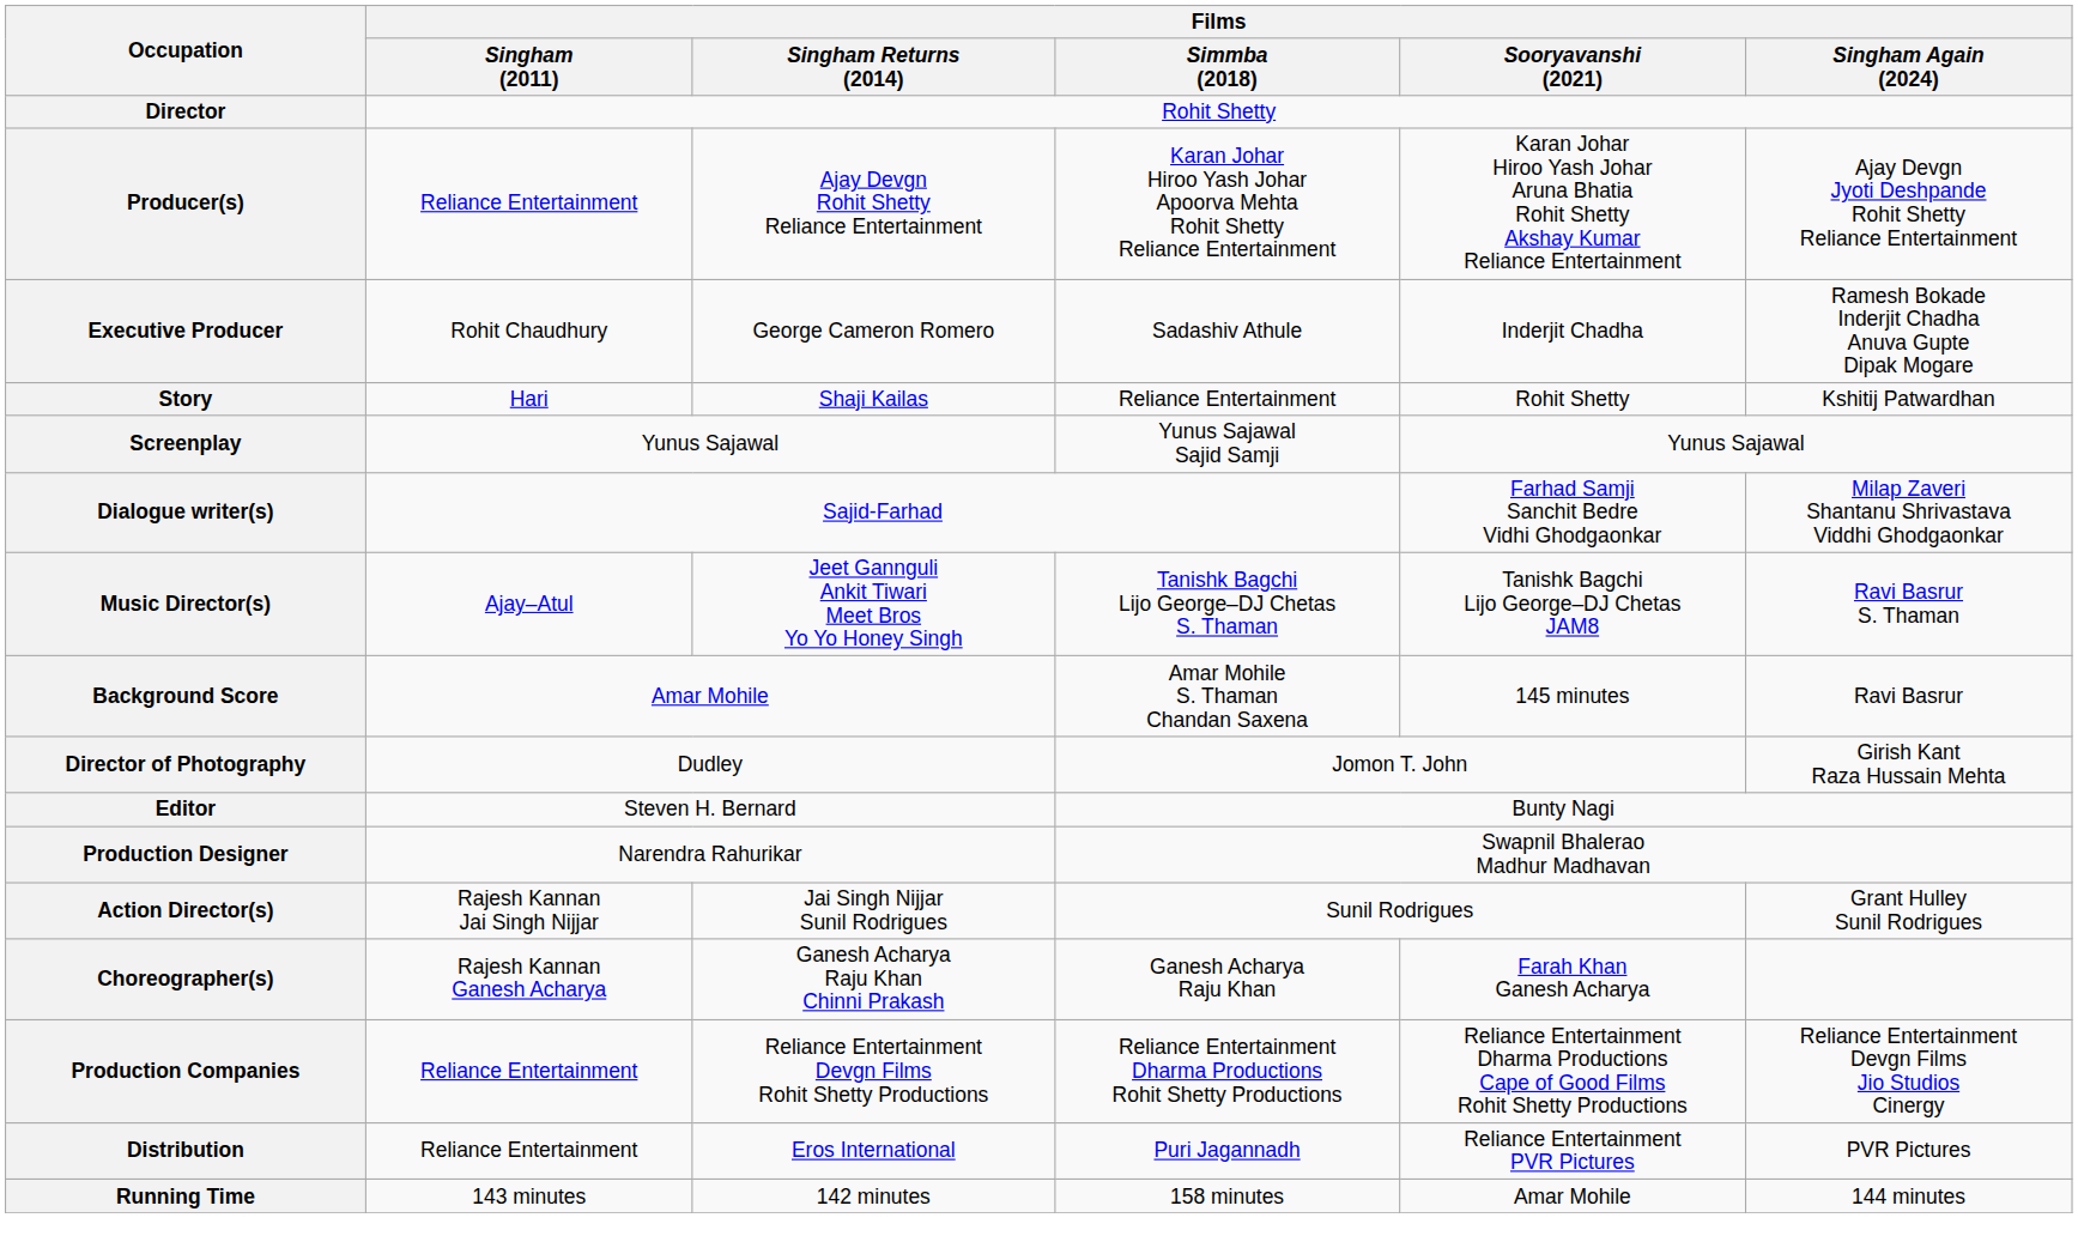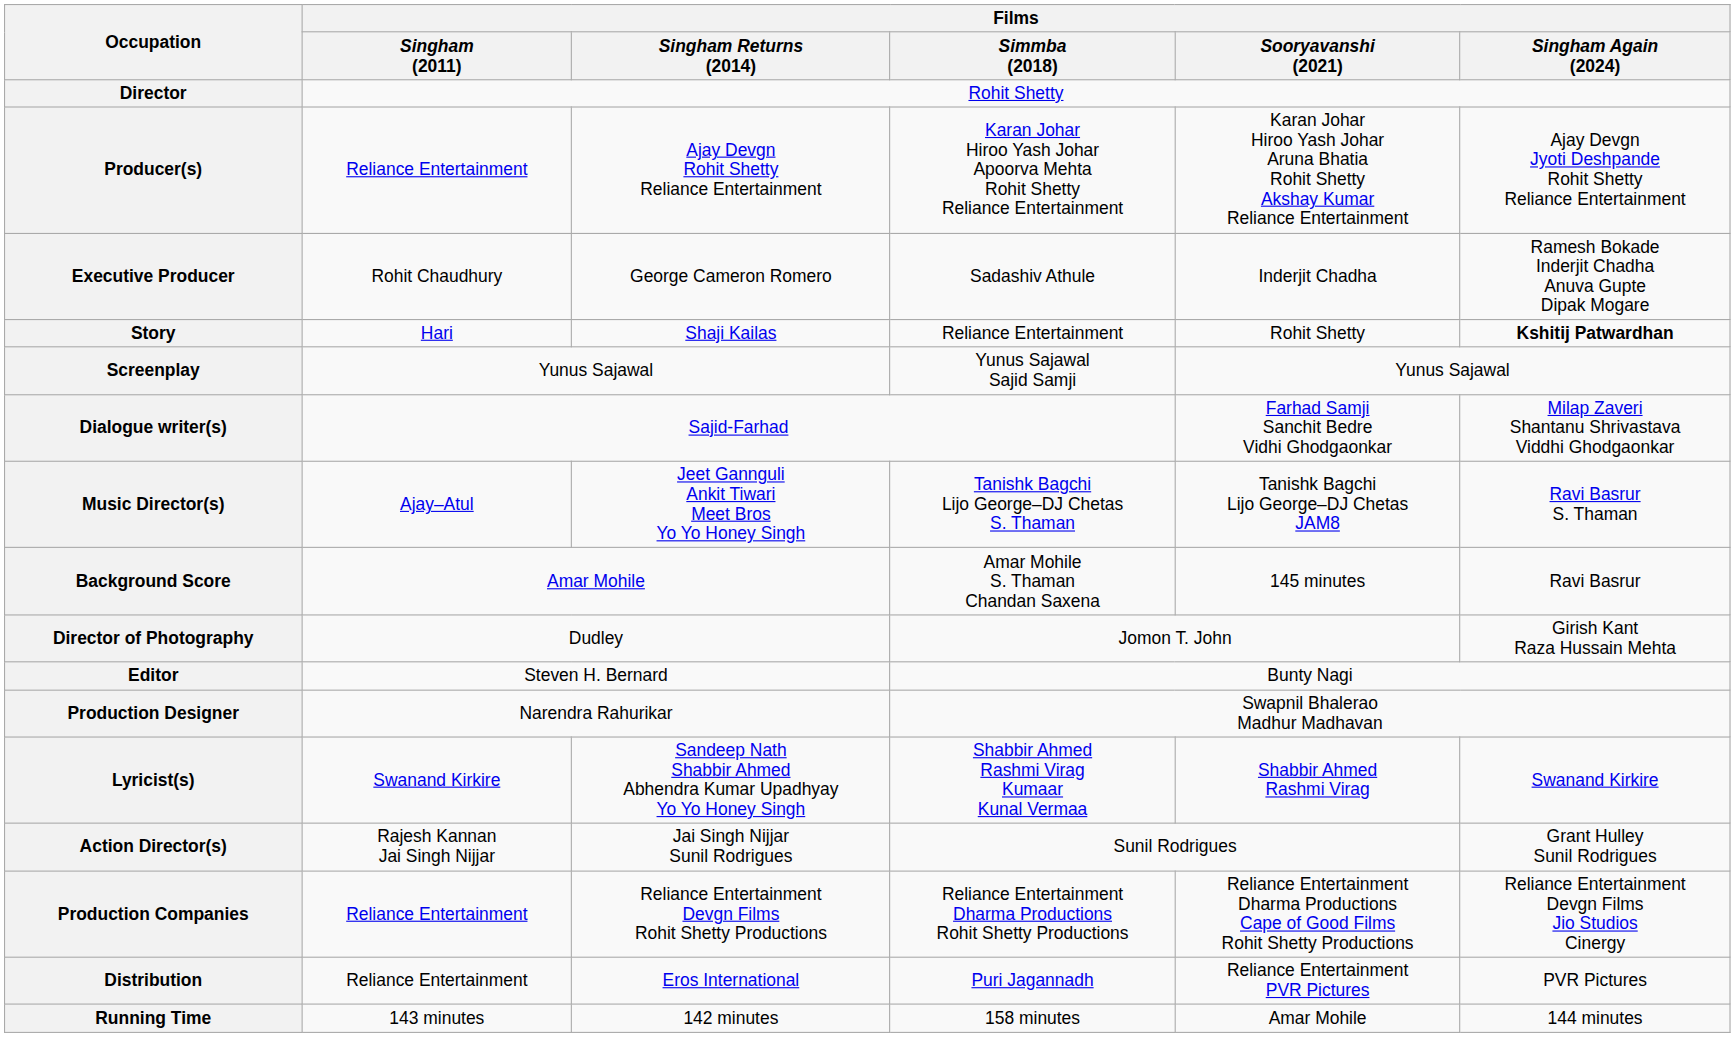Story | Films / Singham Again (2024): normal -> bold
+ row: Lyricist(s) | Swanand Kirkire | Sandeep Nath Shabbir Ahmed Abhendra Kumar Upadhyay Yo Yo Honey Singh | Shabbir Ahmed Rashmi Virag Kumaar Kunal Vermaa | Shabbir Ahmed Rashmi Virag | Swanand Kirkire
- row: Choreographer(s) | Rajesh Kannan Ganesh Acharya | Ganesh Acharya Raju Khan Chinni Prakash | Ganesh Acharya Raju Khan | Farah Khan Ganesh Acharya
